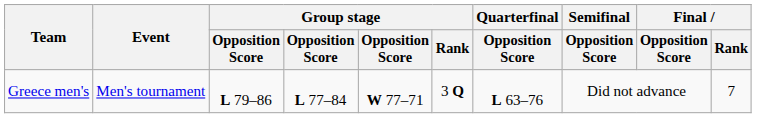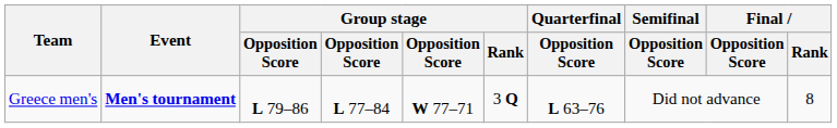Greece men's | Event: normal -> bold
Greece men's | Final / Rank: 7 -> 8
